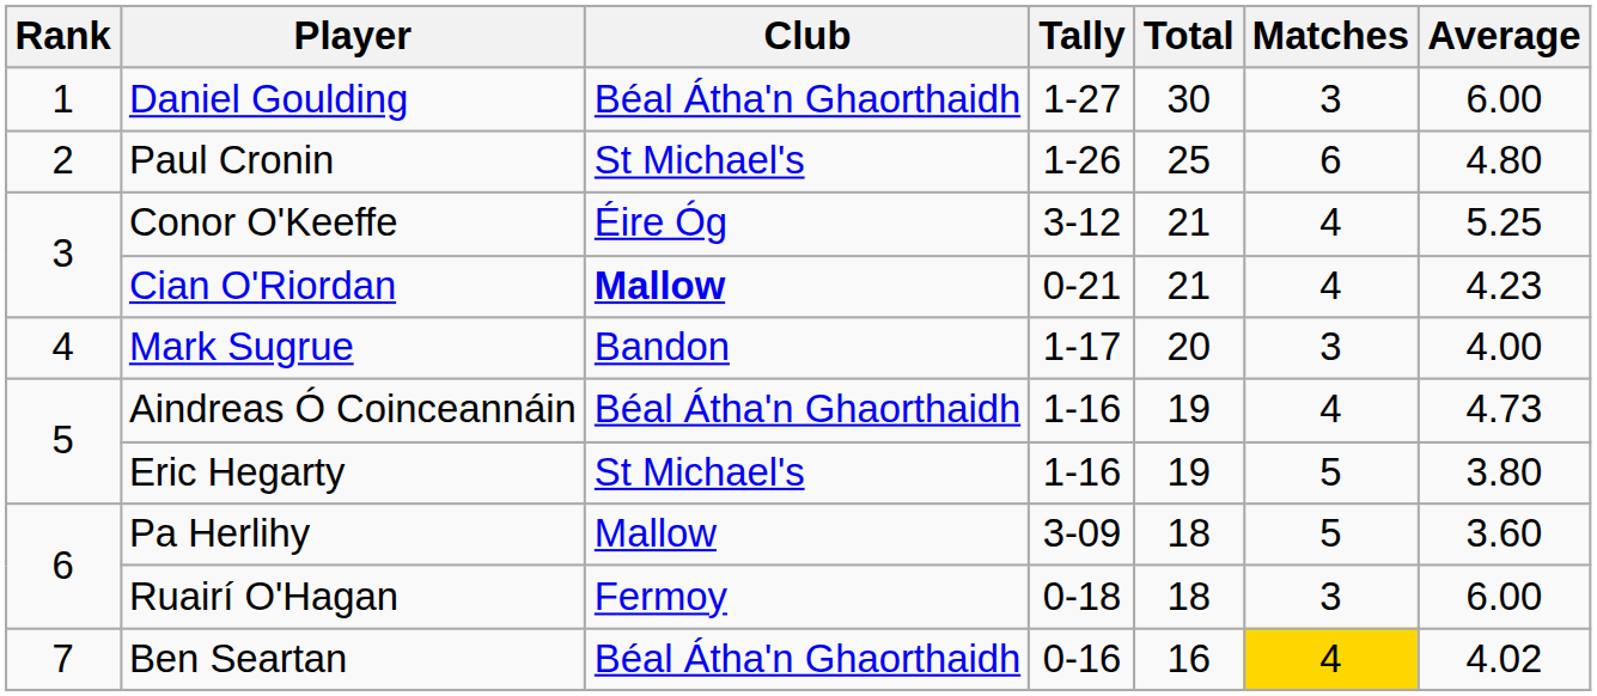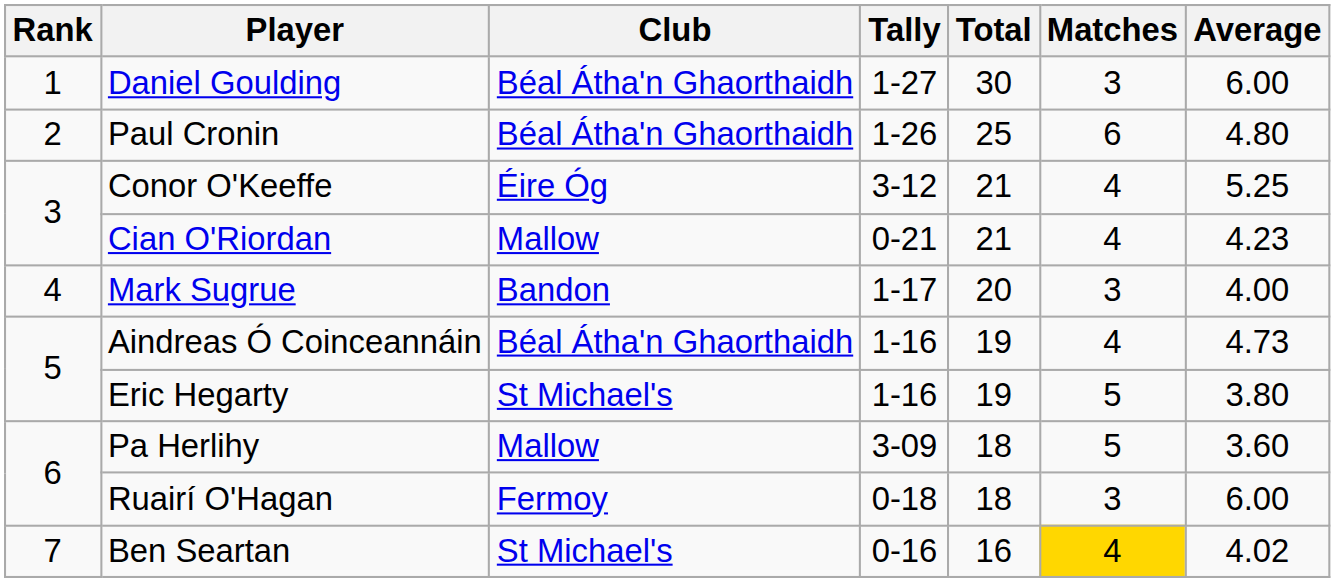Paul Cronin | Club: St Michael's -> Béal Átha'n Ghaorthaidh
Cian O'Riordan | Club: bold -> normal
Ben Seartan | Club: Béal Átha'n Ghaorthaidh -> St Michael's
